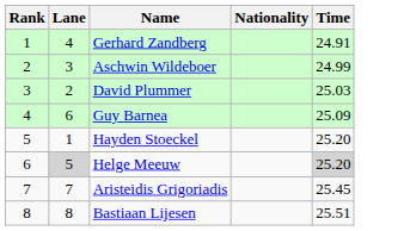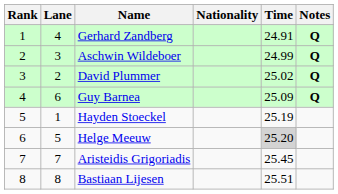+ column: Notes | Q | Q | Q | Q
David Plummer | Time: 25.03 -> 25.02
Hayden Stoeckel | Time: 25.20 -> 25.19
Helge Meeuw | Lane: lightgrey background -> no background
